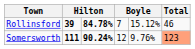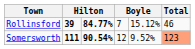Rollinsford | column 3: 84.78% -> 84.77%
Somersworth | column 3: 90.24% -> 90.54%
Somersworth | column 5: 9.76% -> 9.52%
